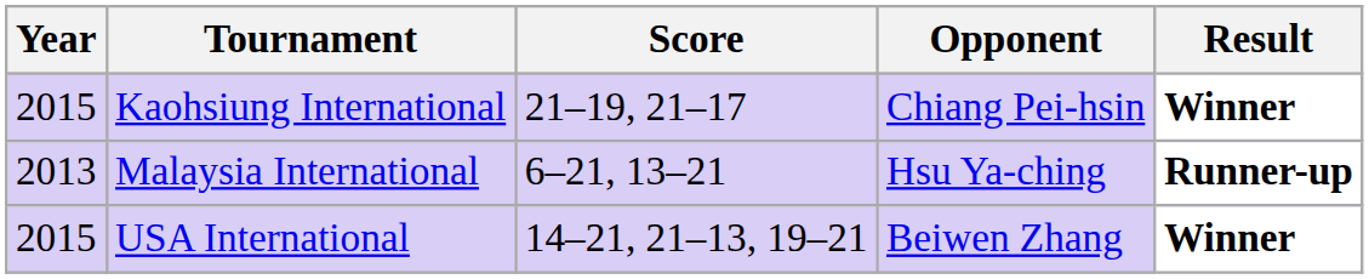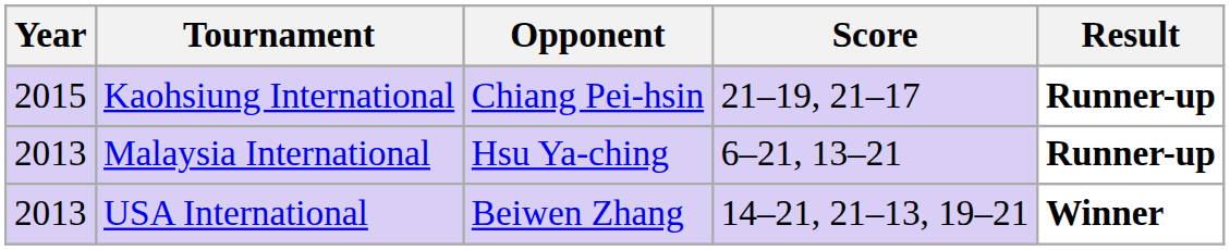columns swapped: Opponent <-> Score
Kaohsiung International | Result: Winner -> Runner-up
USA International | Year: 2015 -> 2013
